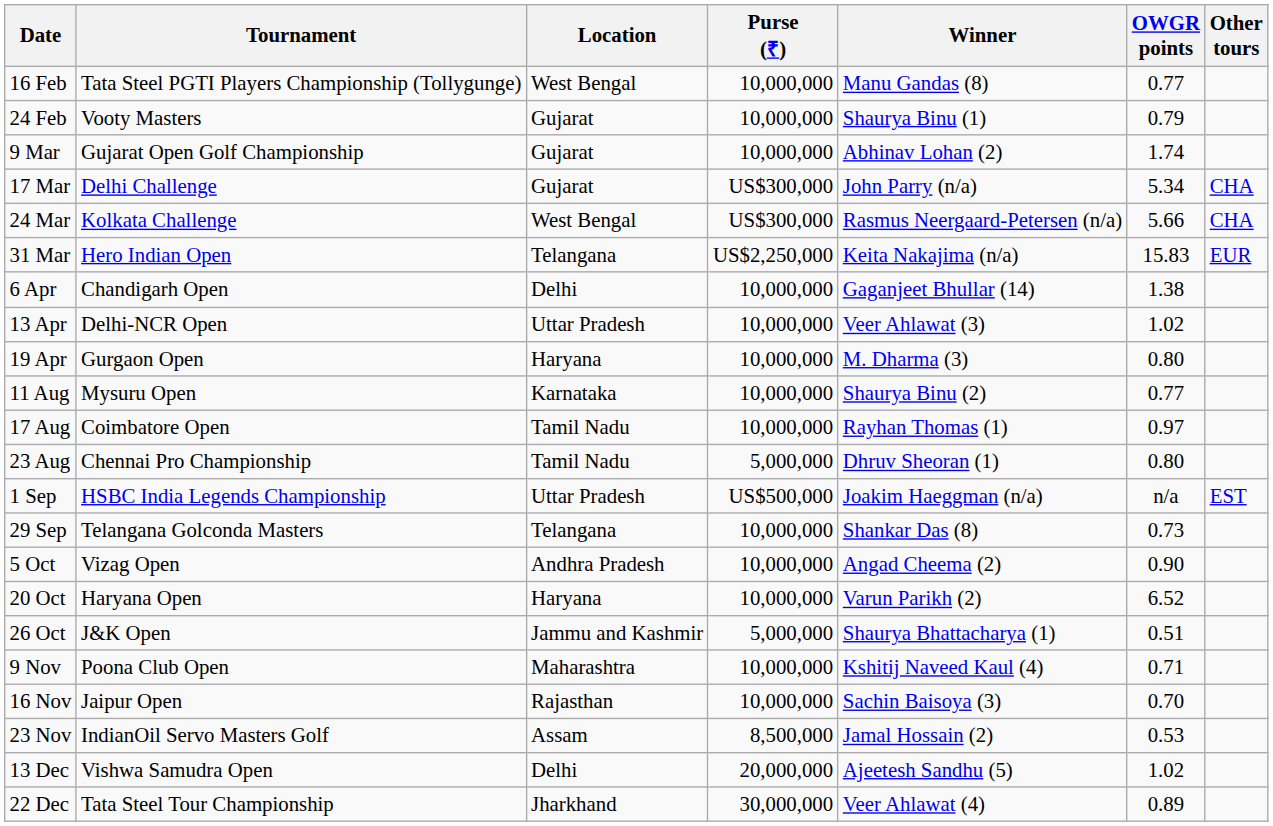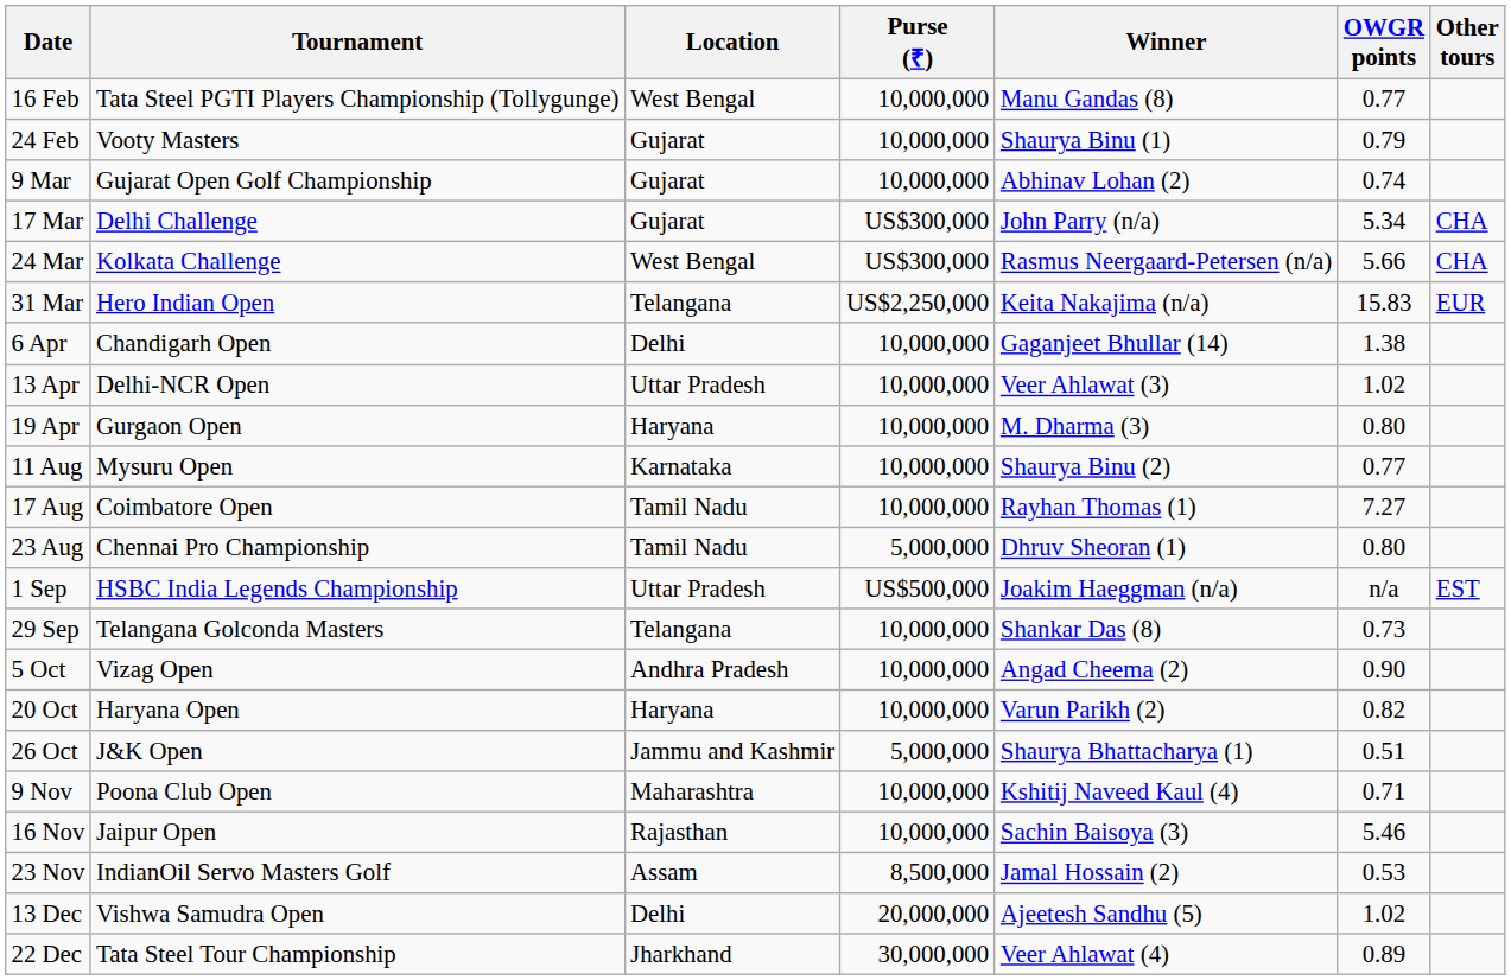9 Mar | OWGR points: 1.74 -> 0.74
17 Aug | OWGR points: 0.97 -> 7.27
20 Oct | OWGR points: 6.52 -> 0.82
16 Nov | OWGR points: 0.70 -> 5.46
